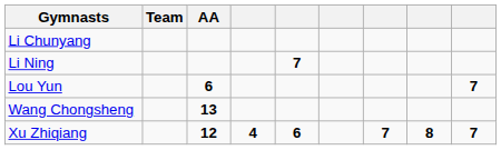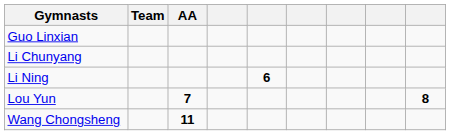+ row: Guo Linxian
Li Ning | column 5: 7 -> 6
Lou Yun | AA: 6 -> 7
Lou Yun | column 9: 7 -> 8
Wang Chongsheng | AA: 13 -> 11
- row: Xu Zhiqiang | 12 | 4 | 6 | 7 | 8 | 7
